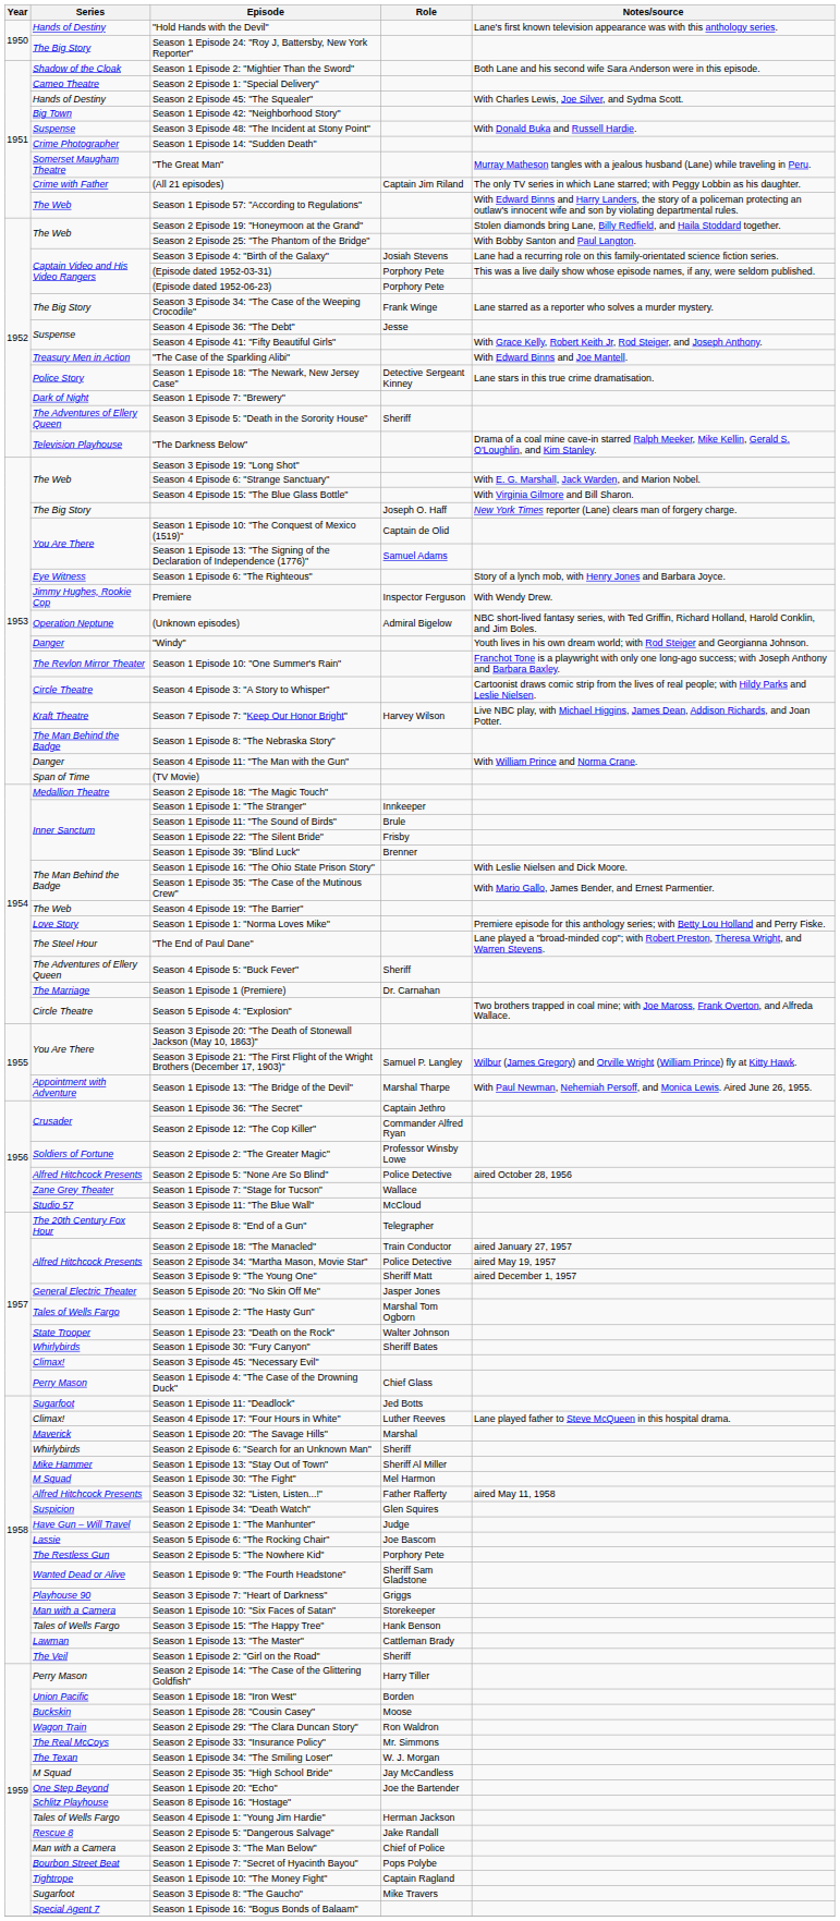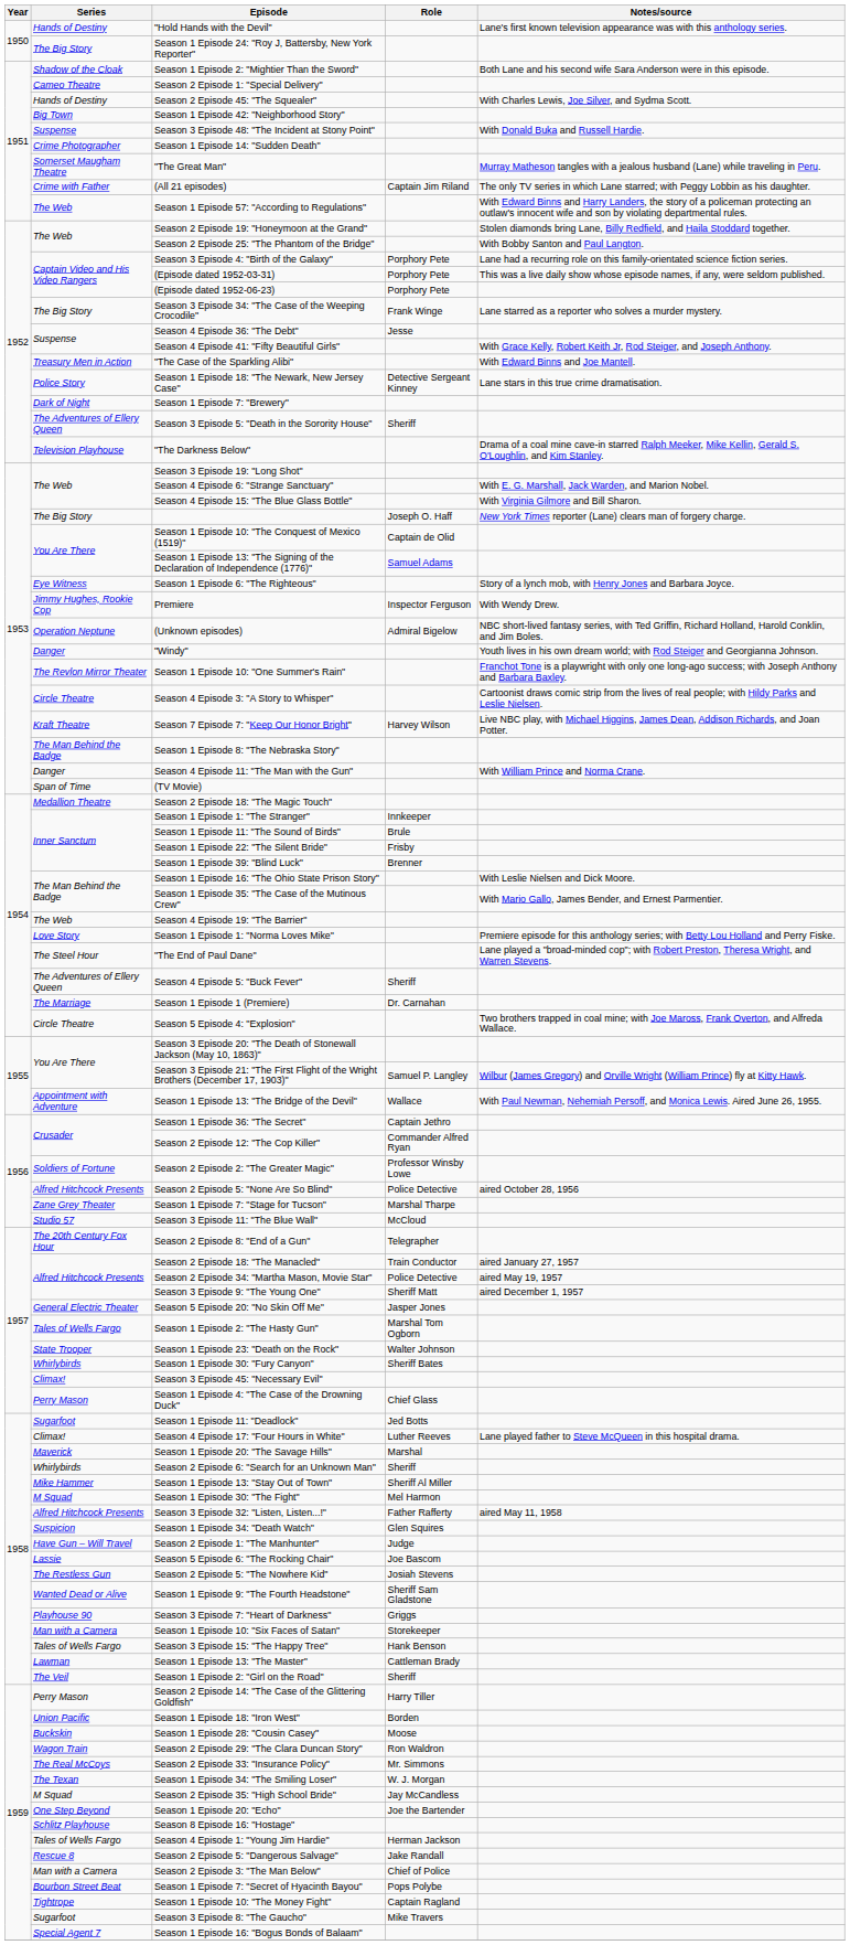Season 3 Episode 4: "Birth of the Galaxy" | Role: Josiah Stevens -> Porphory Pete
Season 1 Episode 13: "The Bridge of the Devil" | Role: Marshal Tharpe -> Wallace
Season 1 Episode 7: "Stage for Tucson" | Role: Wallace -> Marshal Tharpe
Season 2 Episode 5: "The Nowhere Kid" | Role: Porphory Pete -> Josiah Stevens
